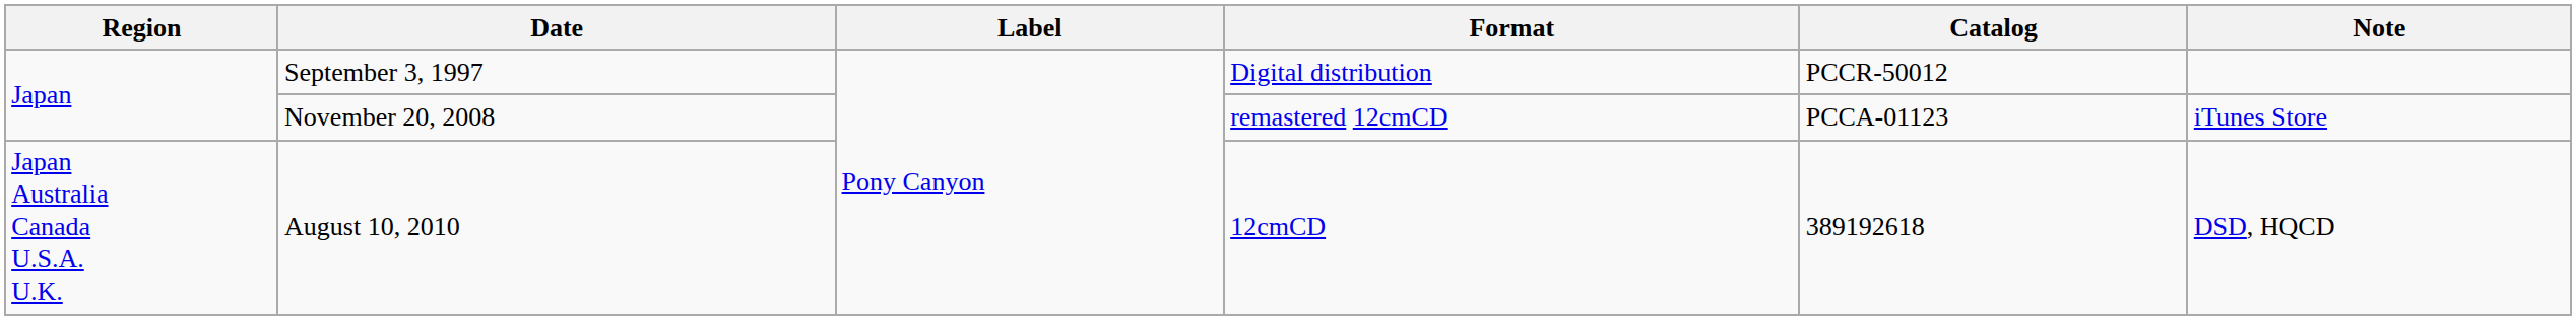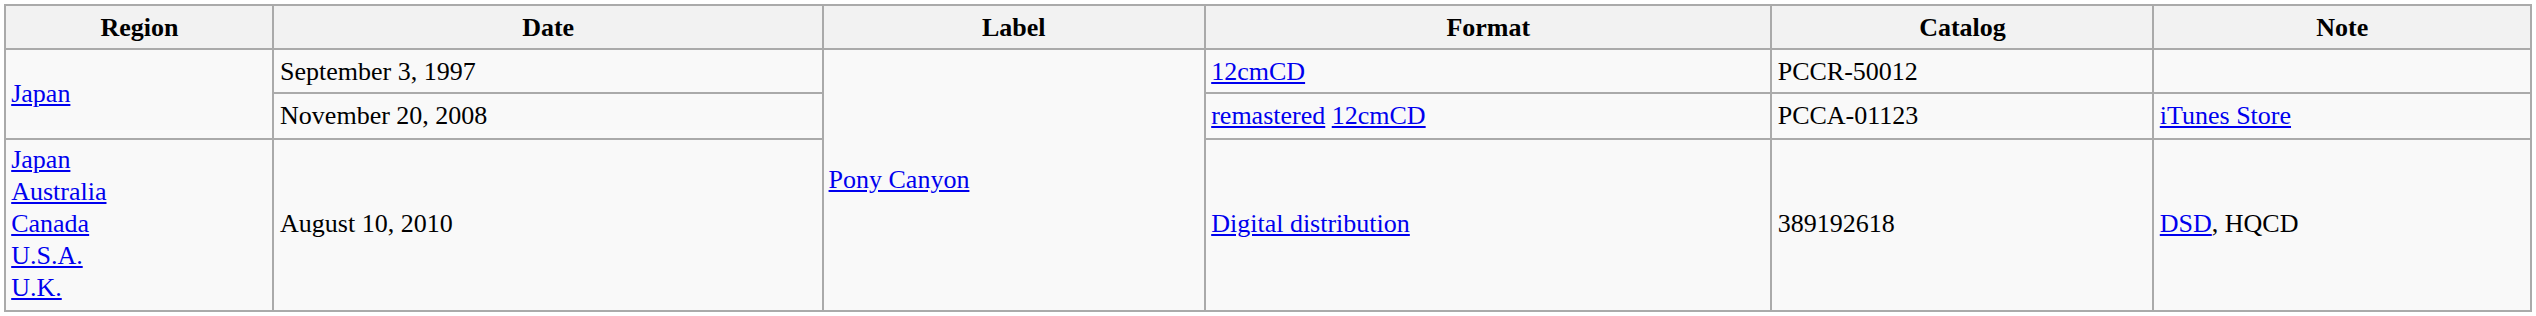September 3, 1997 | Format: Digital distribution -> 12cmCD
August 10, 2010 | Format: 12cmCD -> Digital distribution
